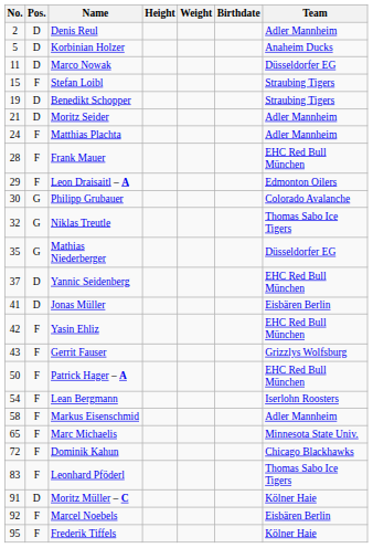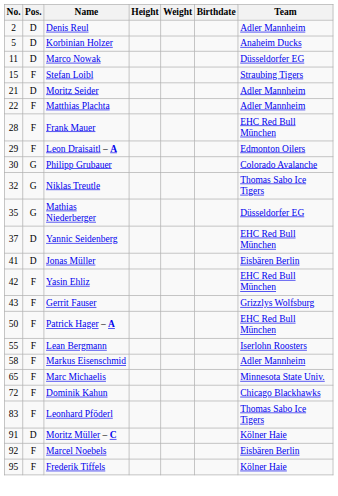- row: 19 | D | Benedikt Schopper | Straubing Tigers
Matthias Plachta | No.: 24 -> 22
Lean Bergmann | No.: 54 -> 55
